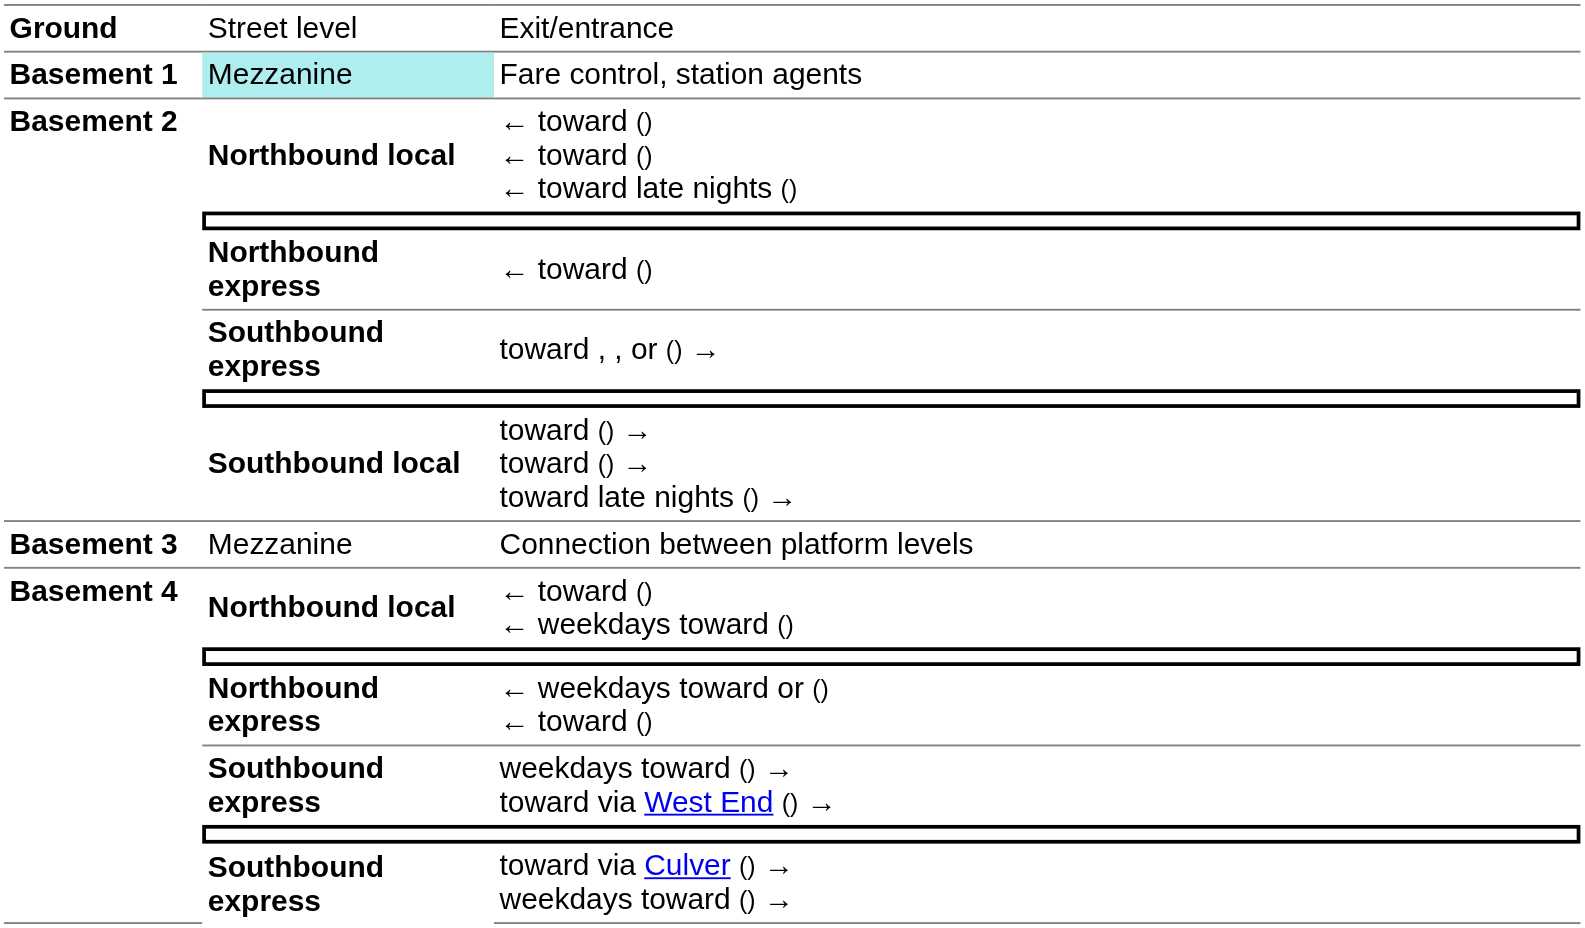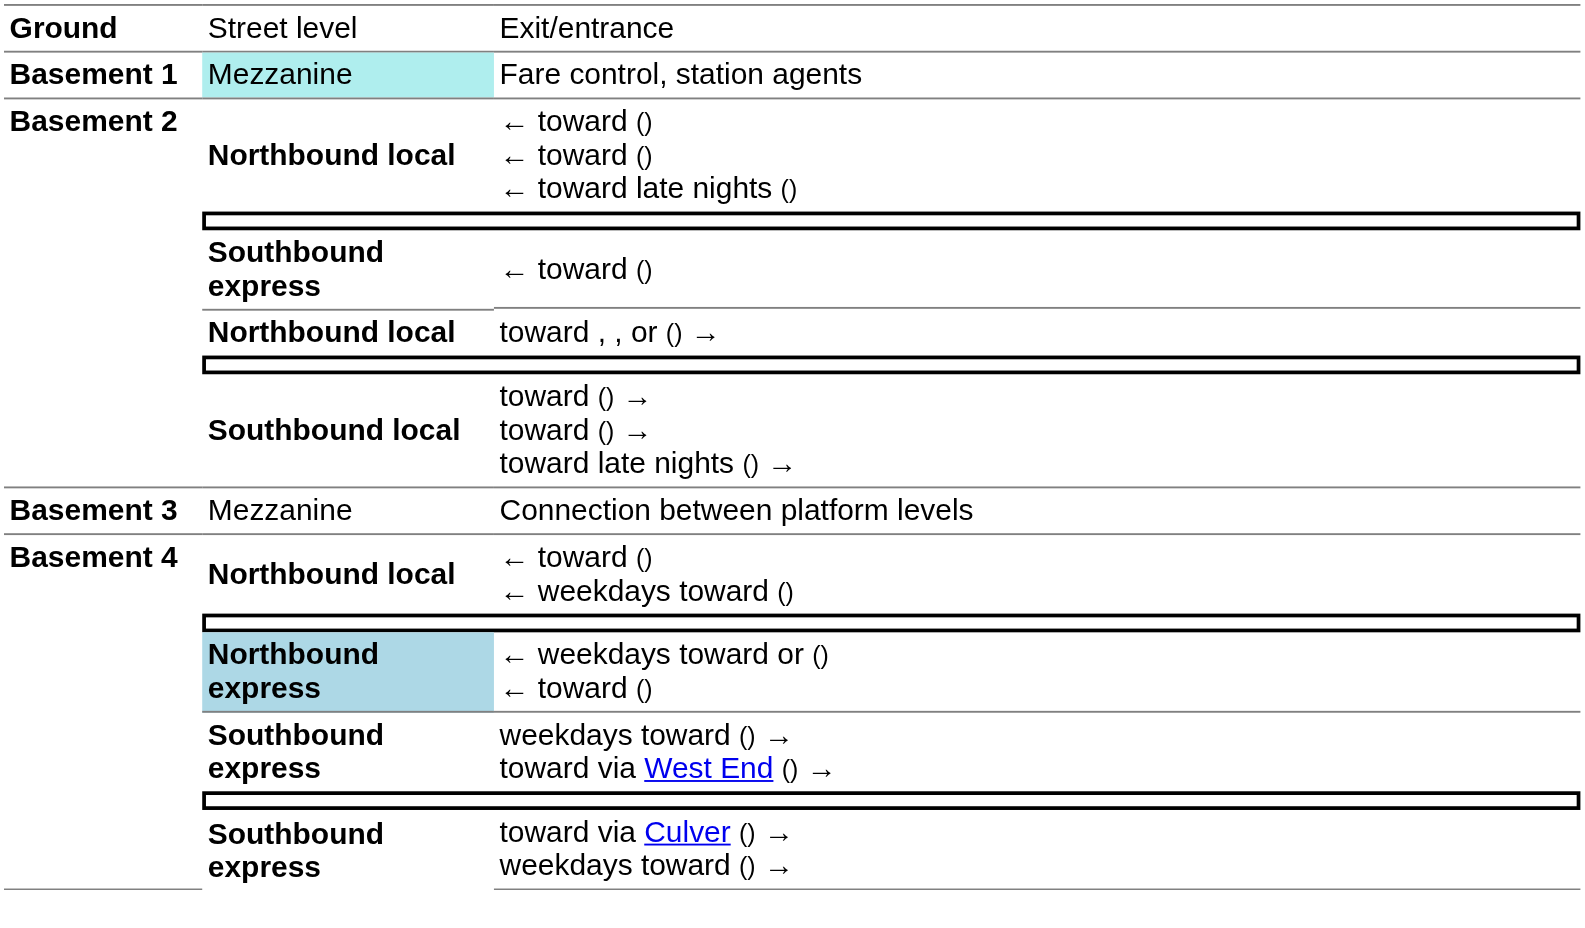← toward () | column 2: Northbound express -> Southbound express
toward , , or () → | column 2: Southbound express -> Northbound local
← weekdays toward or () ← toward () | column 2: no background -> lightblue background
